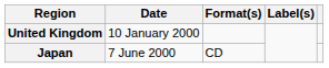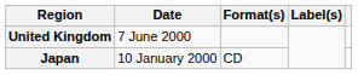United Kingdom | Date: 10 January 2000 -> 7 June 2000
Japan | Date: 7 June 2000 -> 10 January 2000
